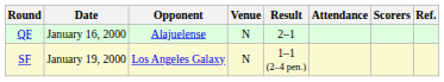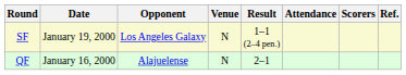rows swapped: QF <-> SF
